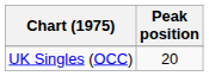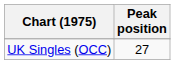UK Singles (OCC) | Peak position: 20 -> 27
